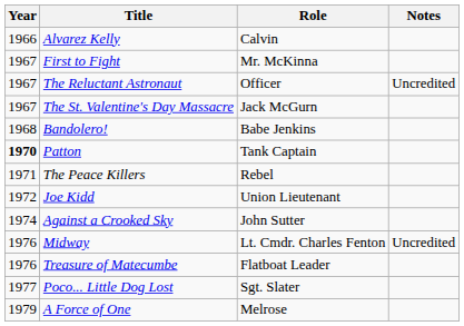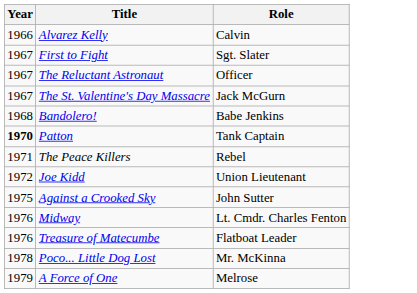- column: Notes | Uncredited | Uncredited
First to Fight | Role: Mr. McKinna -> Sgt. Slater
Against a Crooked Sky | Year: 1974 -> 1975
Poco... Little Dog Lost | Year: 1977 -> 1978
Poco... Little Dog Lost | Role: Sgt. Slater -> Mr. McKinna
